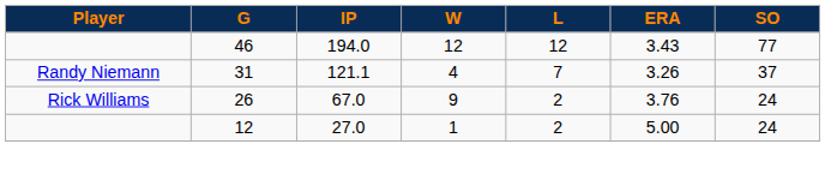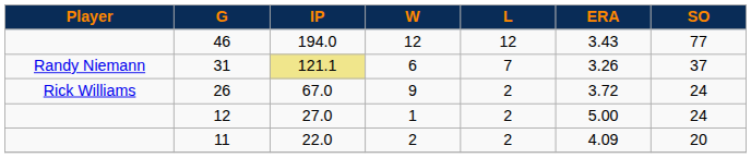31 | IP: no background -> khaki background
31 | W: 4 -> 6
26 | ERA: 3.76 -> 3.72
+ row: 11 | 22.0 | 2 | 2 | 4.09 | 20
